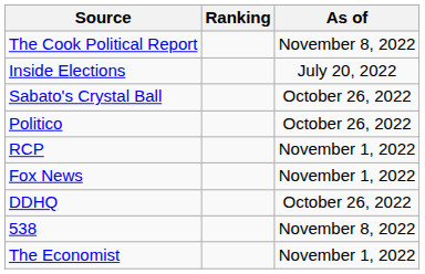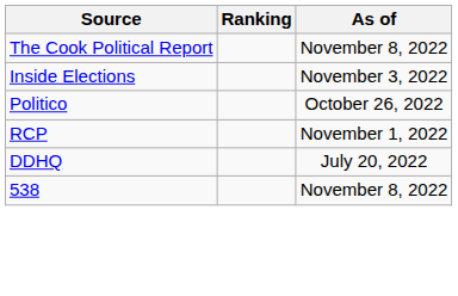Inside Elections | As of: July 20, 2022 -> November 3, 2022
- row: Sabato's Crystal Ball | October 26, 2022
- row: Fox News | November 1, 2022
DDHQ | As of: October 26, 2022 -> July 20, 2022
- row: The Economist | November 1, 2022
